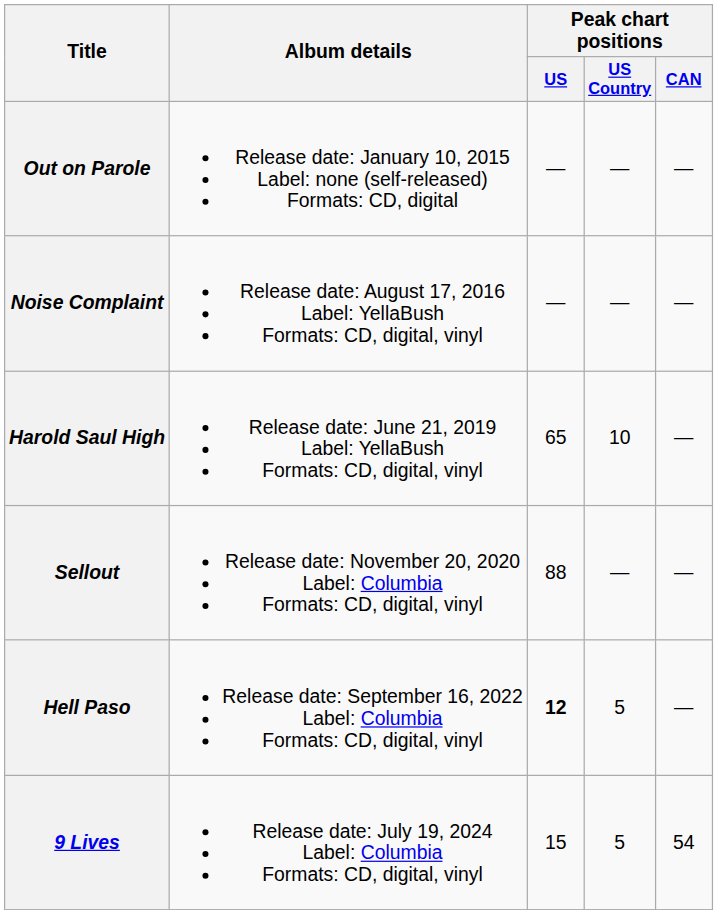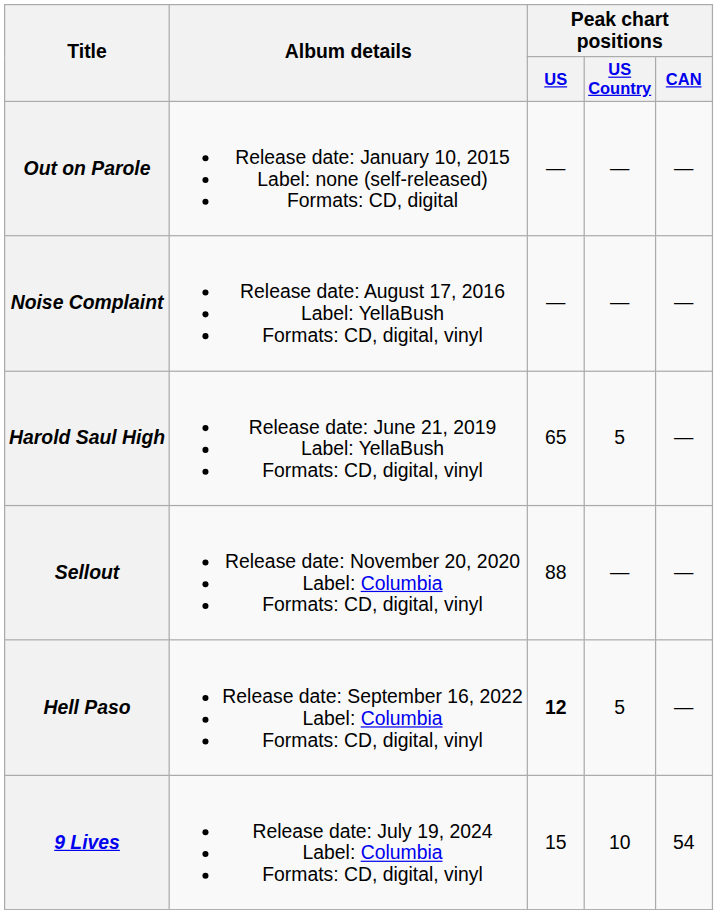Harold Saul High | Peak chart positions / US Country: 10 -> 5
9 Lives | Peak chart positions / US Country: 5 -> 10
